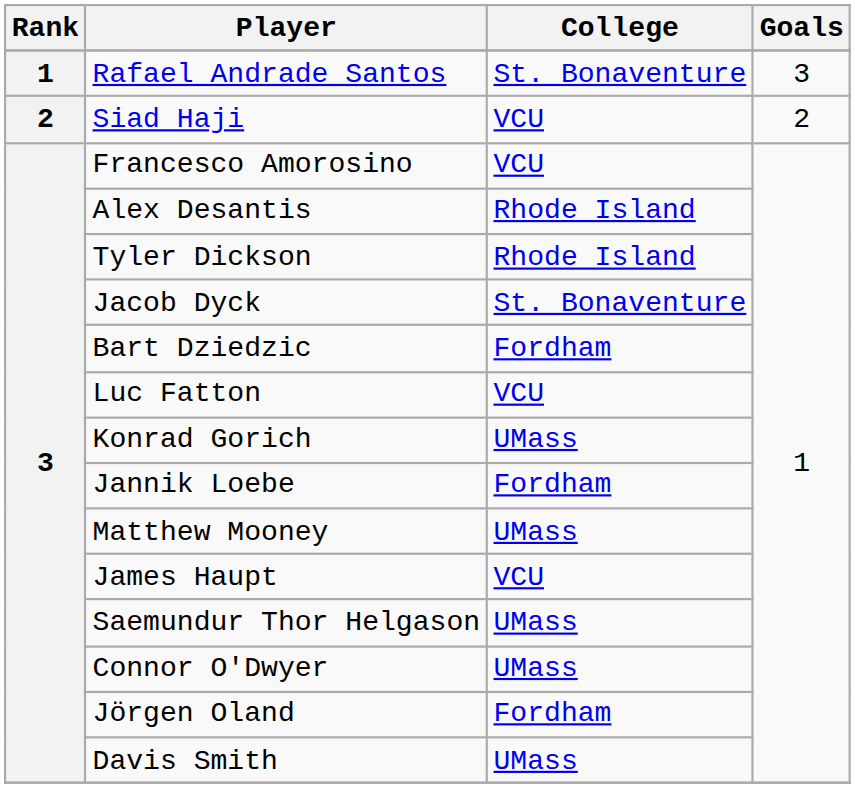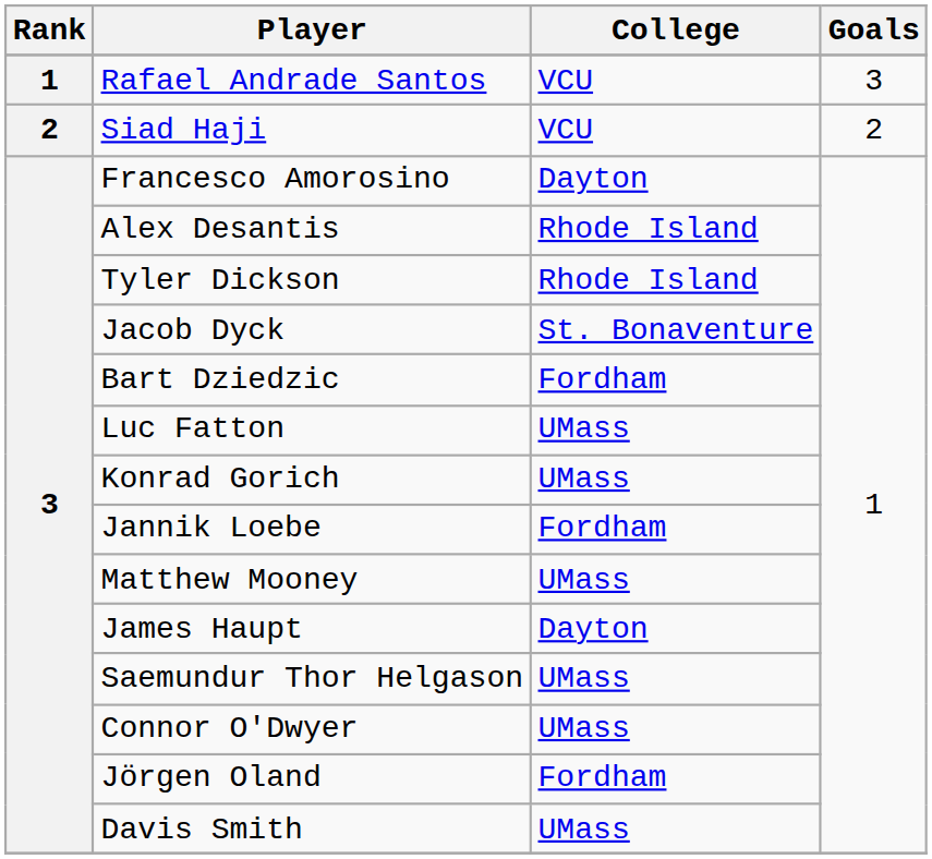Rafael Andrade Santos | College: St. Bonaventure -> VCU
Francesco Amorosino | College: VCU -> Dayton
Luc Fatton | College: VCU -> UMass
James Haupt | College: VCU -> Dayton
